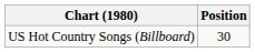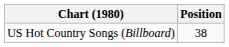US Hot Country Songs (Billboard) | Position: 30 -> 38
